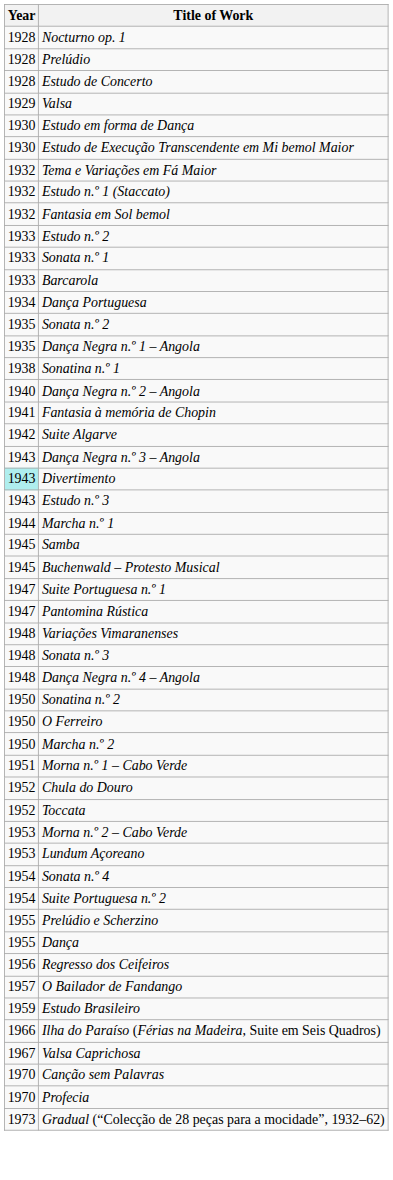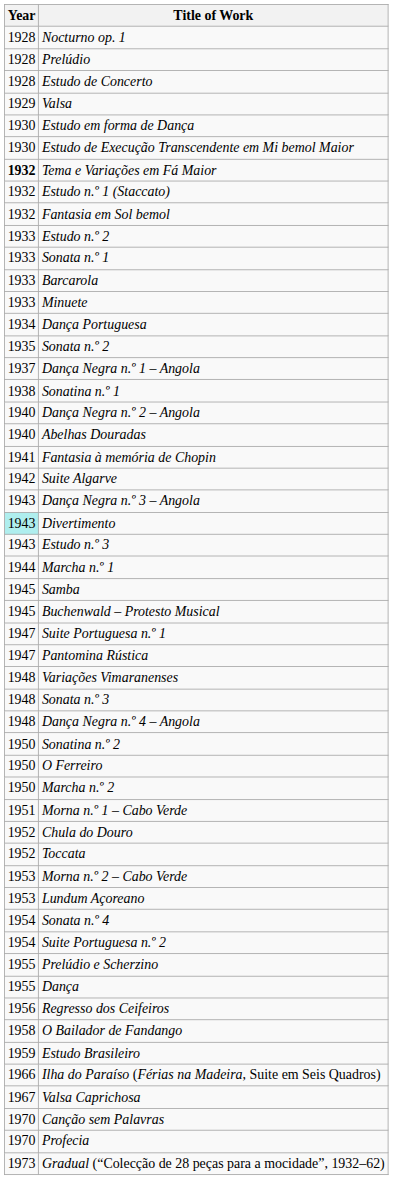Tema e Variações em Fá Maior | Year: normal -> bold
+ row: 1933 | Minuete
Dança Negra n.º 1 – Angola | Year: 1935 -> 1937
+ row: 1940 | Abelhas Douradas
O Bailador de Fandango | Year: 1957 -> 1958
